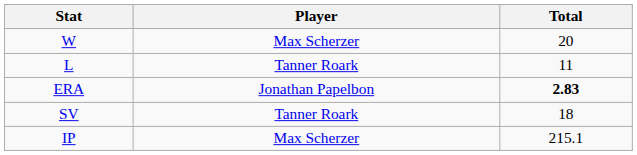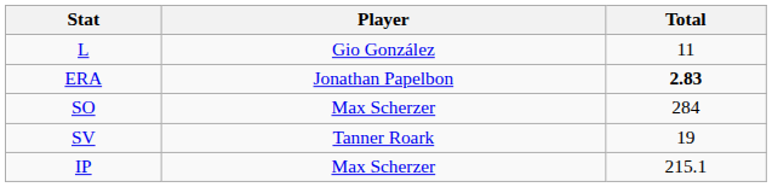- row: W | Max Scherzer | 20
L | Player: Tanner Roark -> Gio González
+ row: SO | Max Scherzer | 284
SV | Total: 18 -> 19
